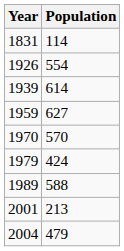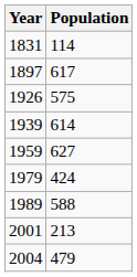+ row: 1897 | 617
1926 | Population: 554 -> 575
- row: 1970 | 570
